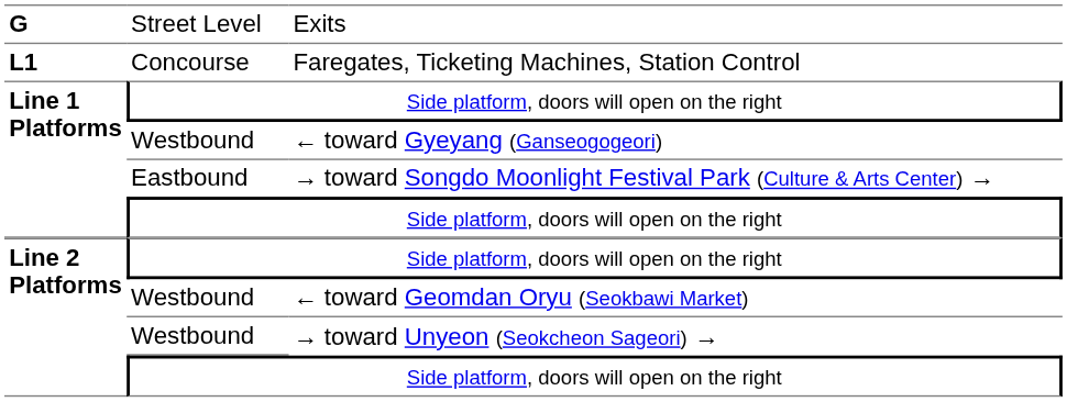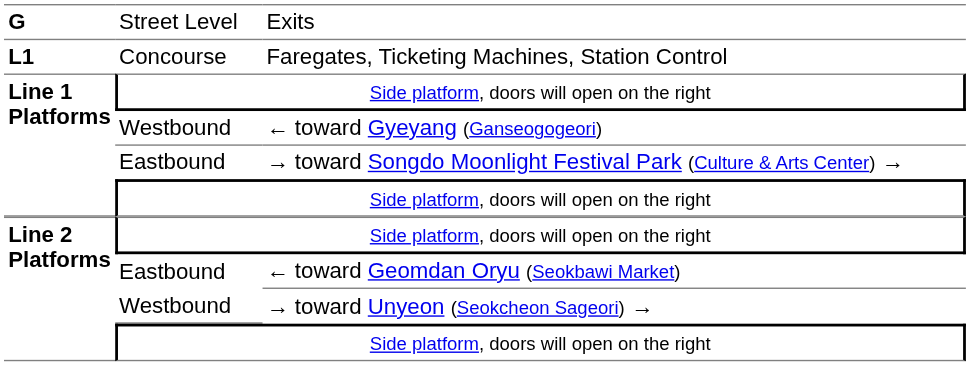← toward Geomdan Oryu (Seokbawi Market) | column 2: Westbound -> Eastbound
